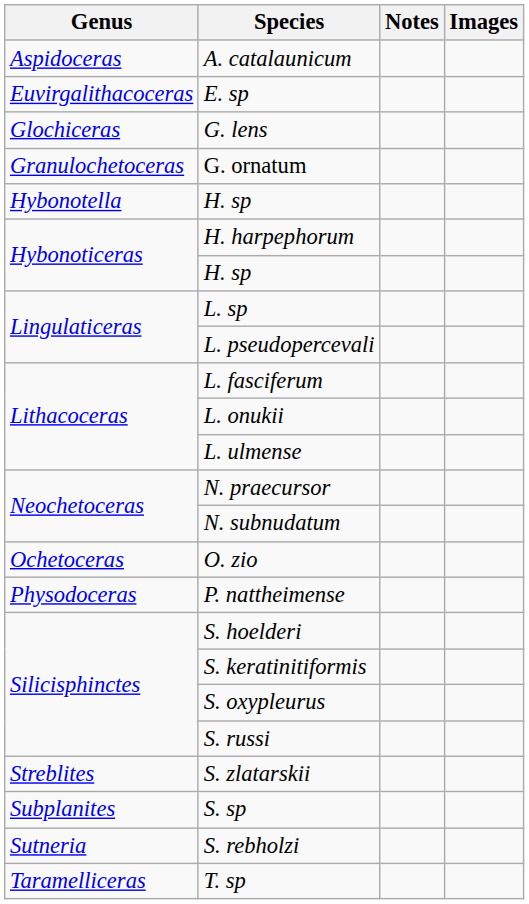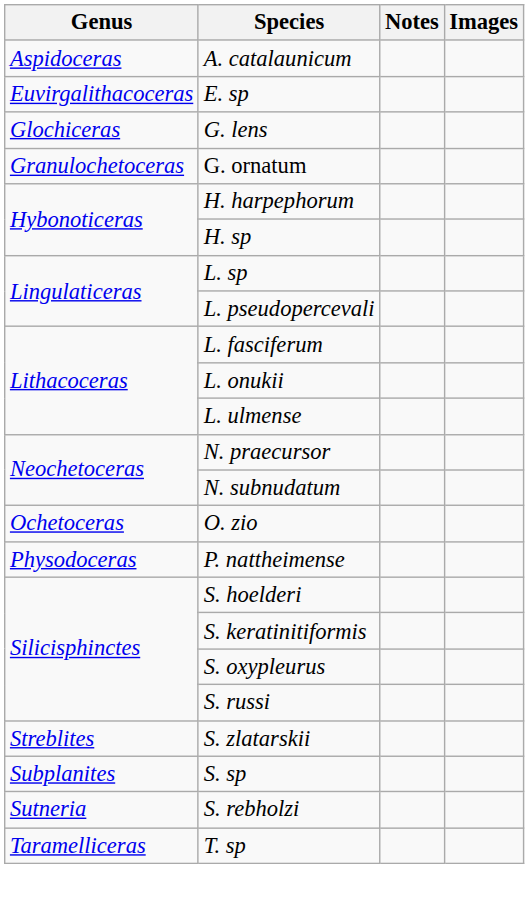- row: Hybonotella | H. sp
